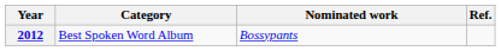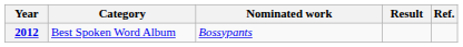+ column: Result
